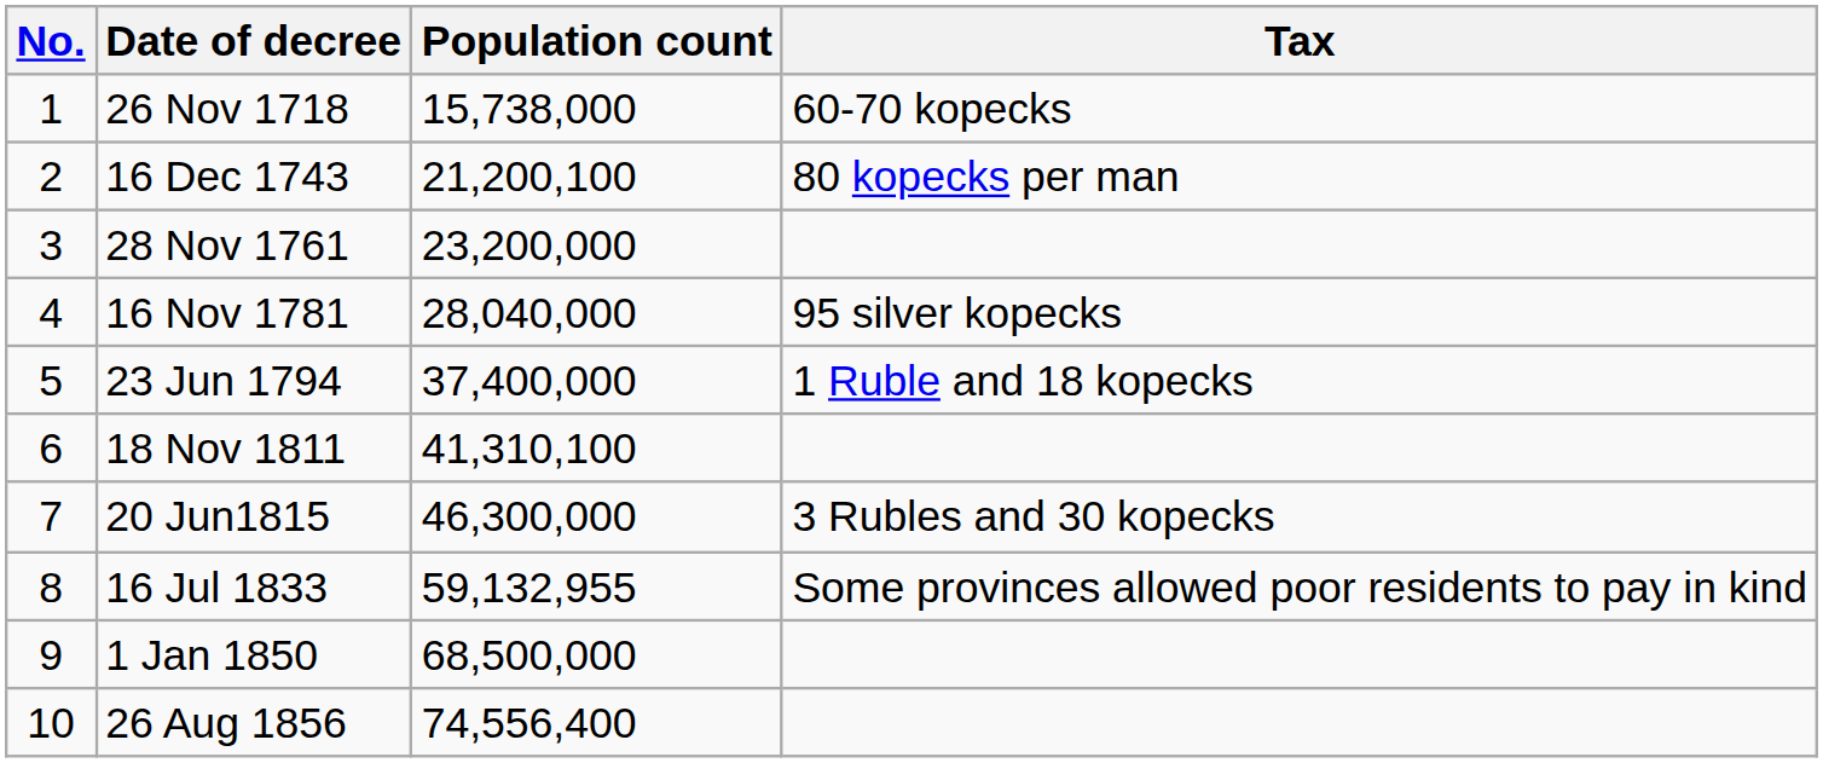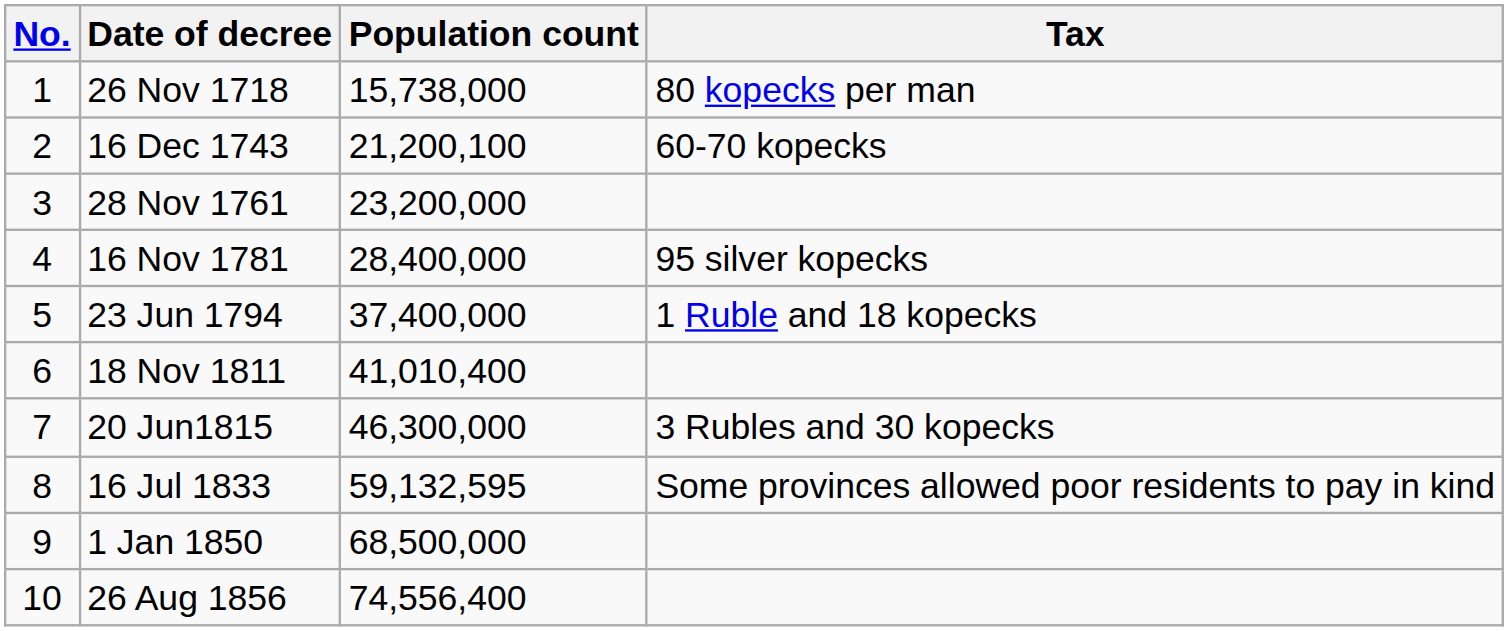26 Nov 1718 | Tax: 60-70 kopecks -> 80 kopecks per man
16 Dec 1743 | Tax: 80 kopecks per man -> 60-70 kopecks
16 Nov 1781 | Population count: 28,040,000 -> 28,400,000
18 Nov 1811 | Population count: 41,310,100 -> 41,010,400
16 Jul 1833 | Population count: 59,132,955 -> 59,132,595
